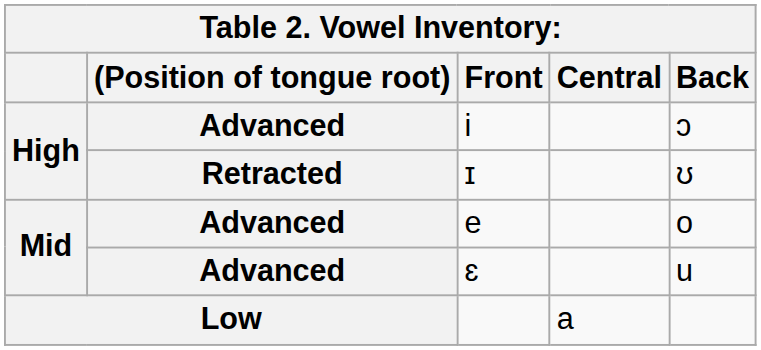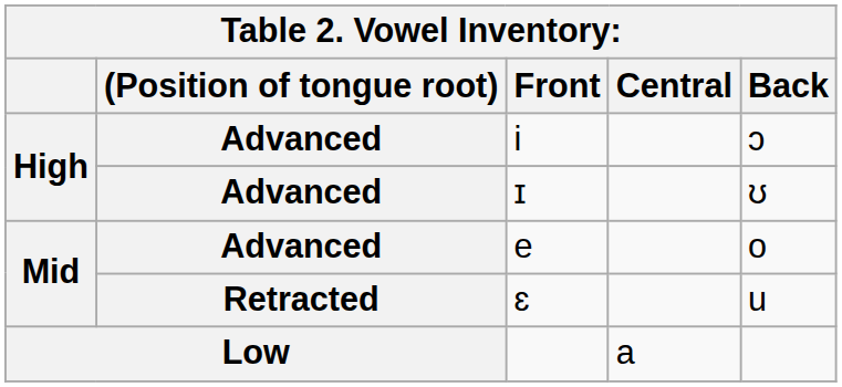ɪ | (Position of tongue root): Retracted -> Advanced
ɛ | (Position of tongue root): Advanced -> Retracted
